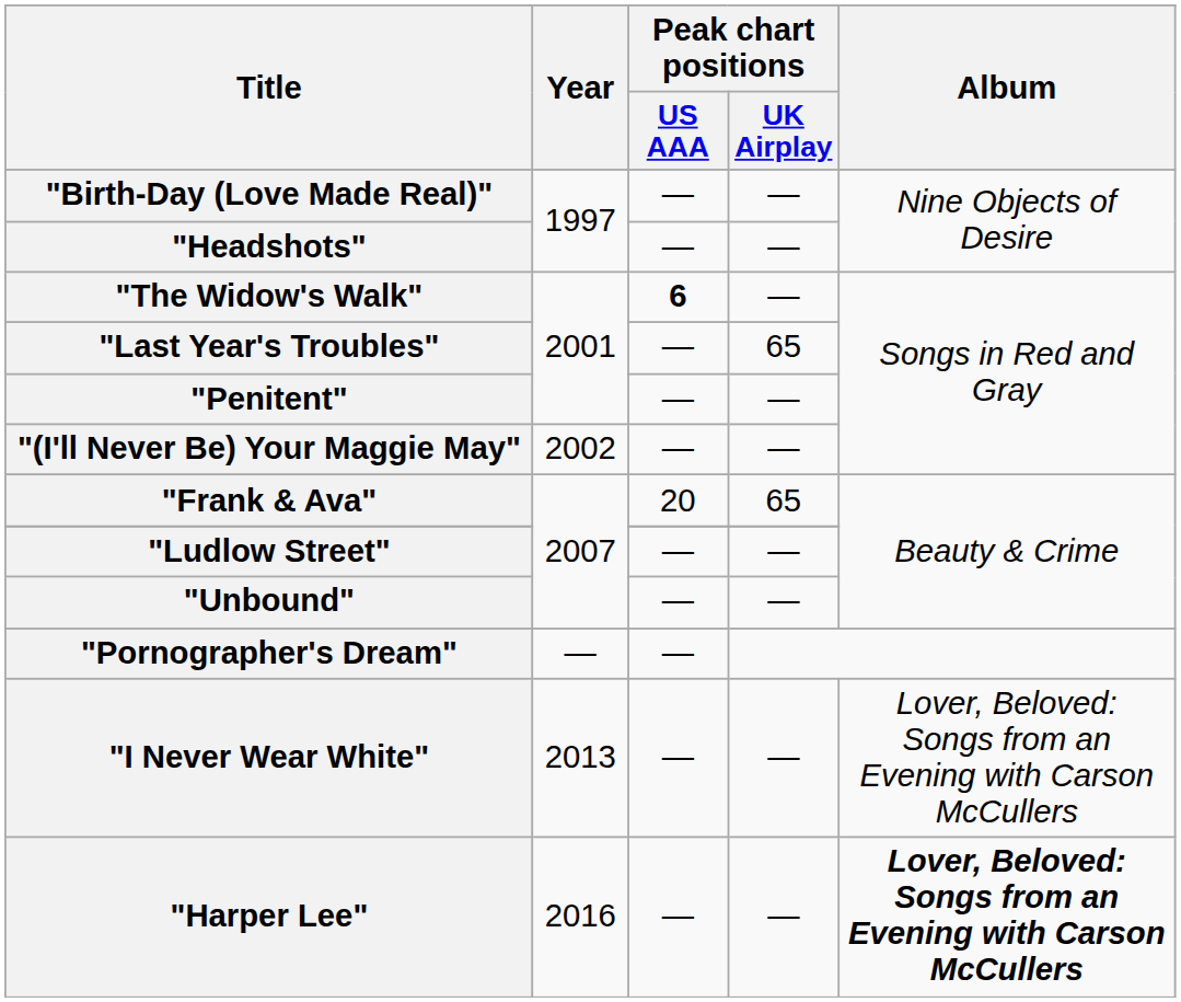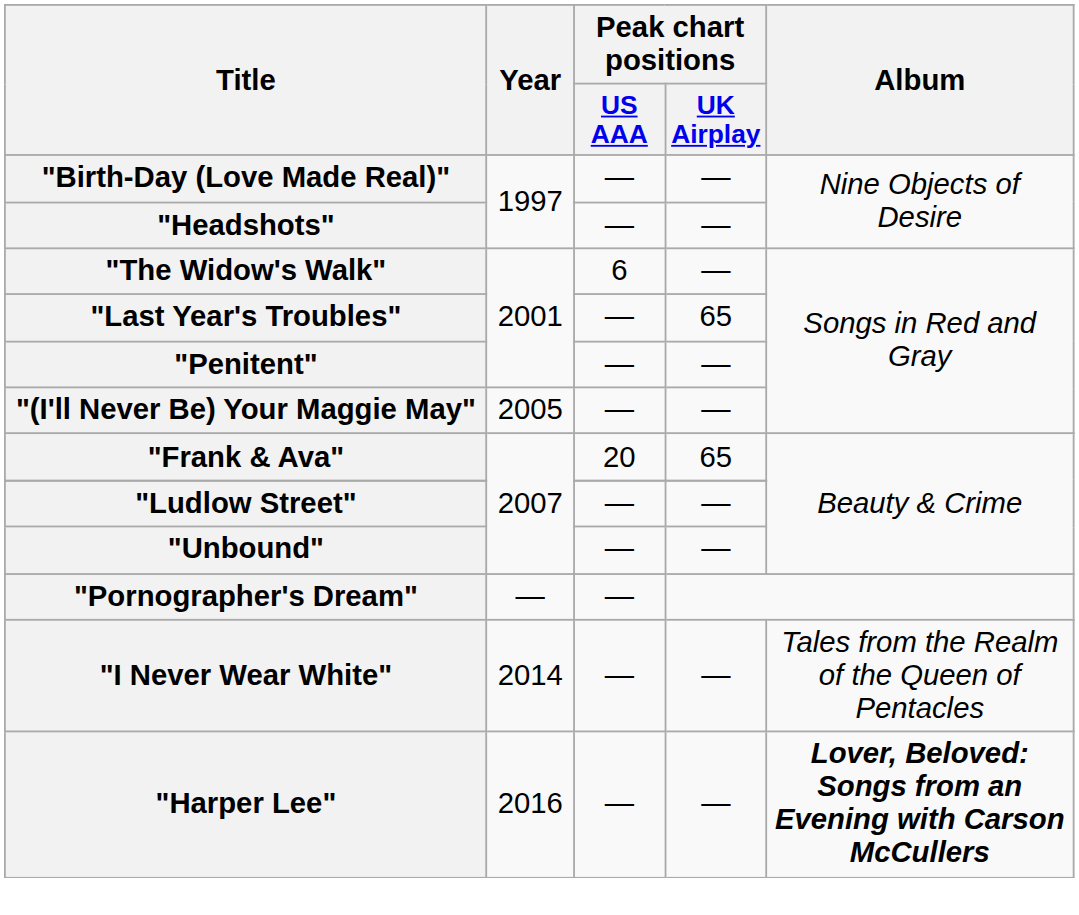"The Widow's Walk" | Peak chart positions / US AAA: bold -> normal
"(I'll Never Be) Your Maggie May" | Year: 2002 -> 2005
"I Never Wear White" | Year: 2013 -> 2014
"I Never Wear White" | Album: Lover, Beloved: Songs from an Evening with Carson McCullers -> Tales from the Realm of the Queen of Pentacles
